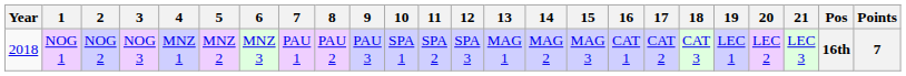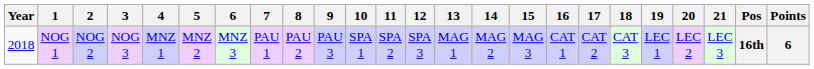NOG 1 | Points: 7 -> 6
